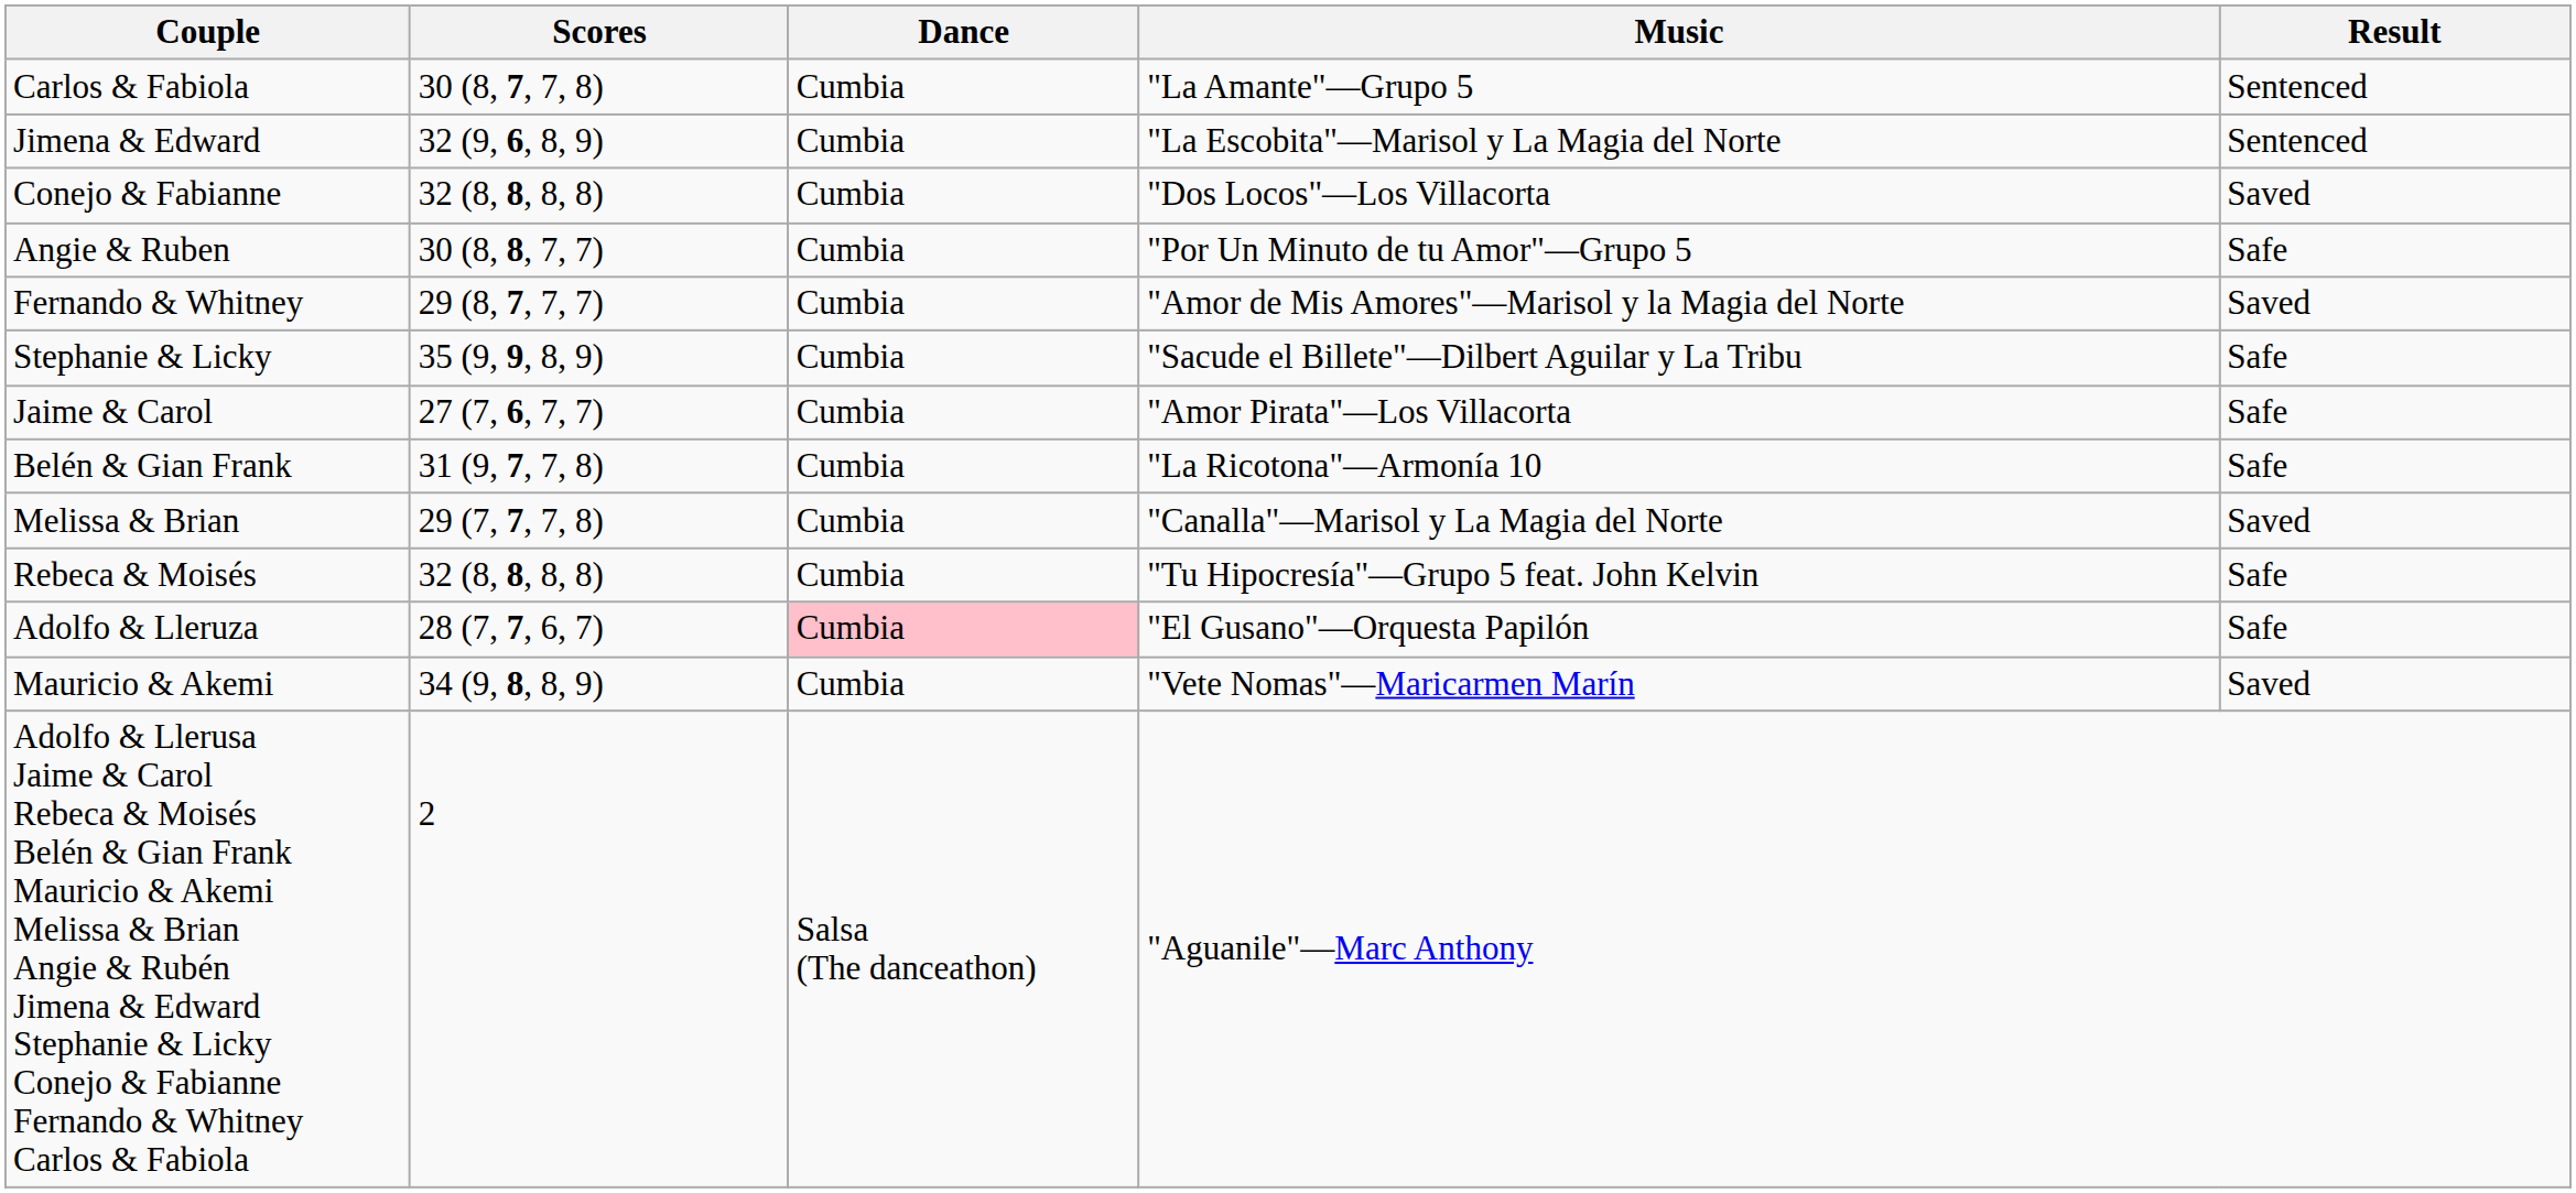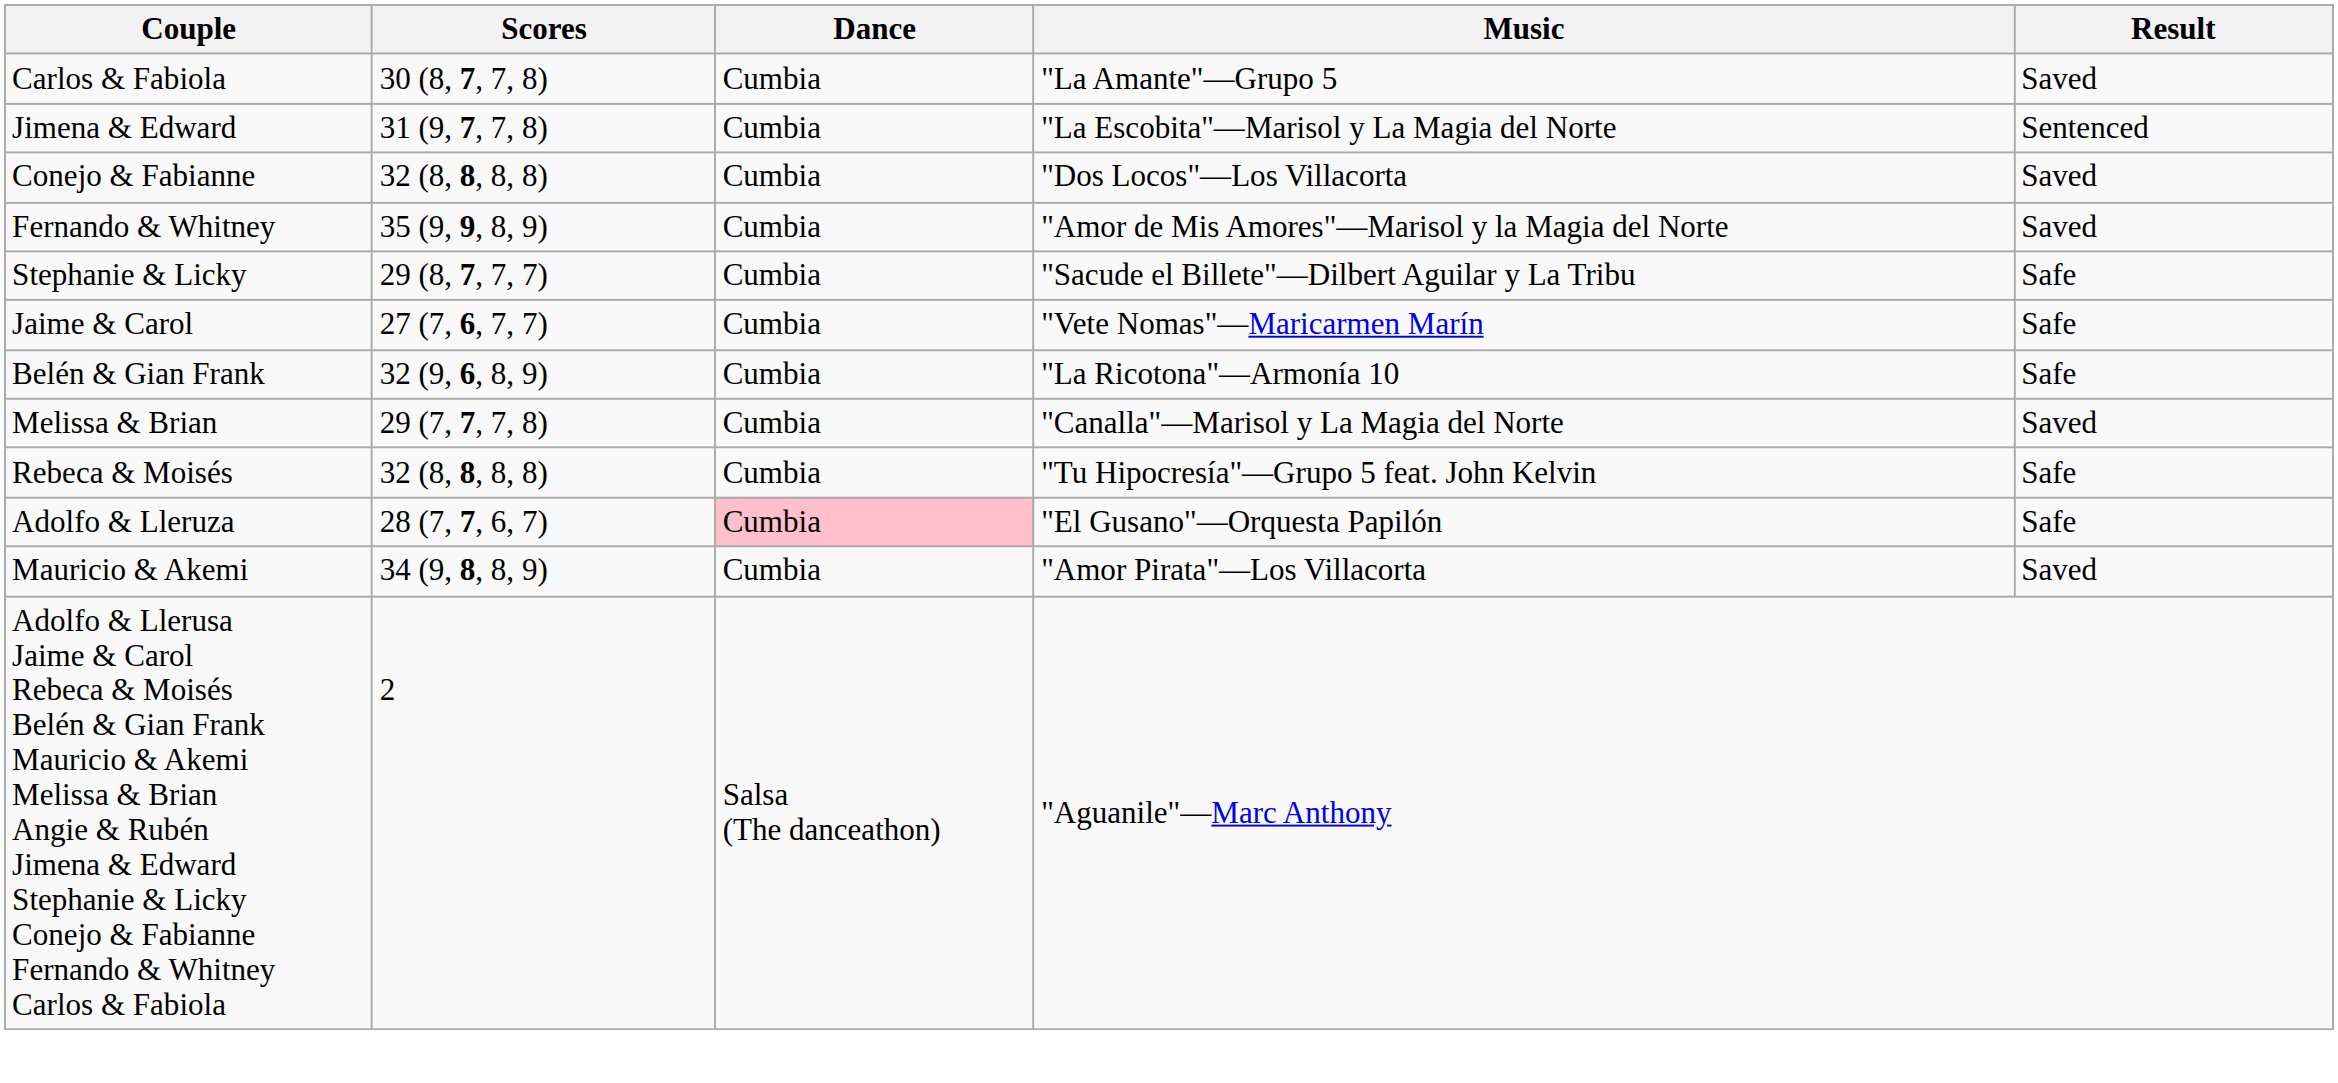Carlos & Fabiola | Result: Sentenced -> Saved
Jimena & Edward | Scores: 32 (9, 6, 8, 9) -> 31 (9, 7, 7, 8)
- row: Angie & Ruben | 30 (8, 8, 7, 7) | Cumbia | "Por Un Minuto de tu Amor"—Grupo 5 | Safe
Fernando & Whitney | Scores: 29 (8, 7, 7, 7) -> 35 (9, 9, 8, 9)
Stephanie & Licky | Scores: 35 (9, 9, 8, 9) -> 29 (8, 7, 7, 7)
Jaime & Carol | Music: "Amor Pirata"—Los Villacorta -> "Vete Nomas"—Maricarmen Marín
Belén & Gian Frank | Scores: 31 (9, 7, 7, 8) -> 32 (9, 6, 8, 9)
Mauricio & Akemi | Music: "Vete Nomas"—Maricarmen Marín -> "Amor Pirata"—Los Villacorta
